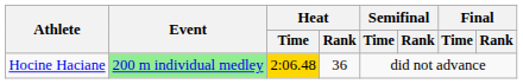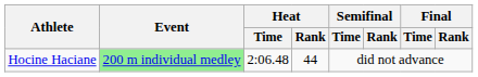Hocine Haciane | Heat / Time: gold background -> no background
Hocine Haciane | Heat / Rank: 36 -> 44
